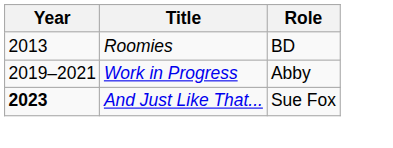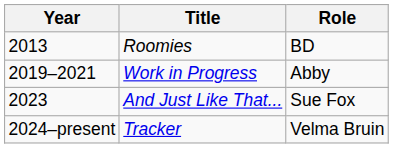And Just Like That... | Year: bold -> normal
+ row: 2024–present | Tracker | Velma Bruin
